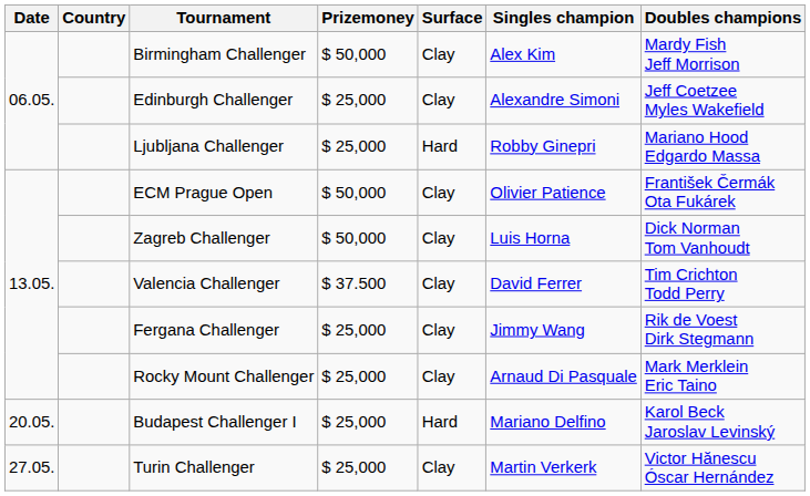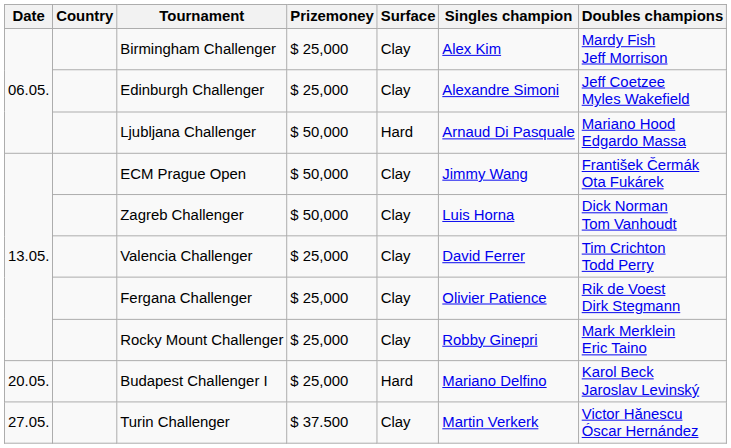Birmingham Challenger | Prizemoney: $ 50,000 -> $ 25,000
Ljubljana Challenger | Prizemoney: $ 25,000 -> $ 50,000
Ljubljana Challenger | Singles champion: Robby Ginepri -> Arnaud Di Pasquale
ECM Prague Open | Singles champion: Olivier Patience -> Jimmy Wang
Valencia Challenger | Prizemoney: $ 37.500 -> $ 25,000
Fergana Challenger | Singles champion: Jimmy Wang -> Olivier Patience
Rocky Mount Challenger | Singles champion: Arnaud Di Pasquale -> Robby Ginepri
Turin Challenger | Prizemoney: $ 25,000 -> $ 37.500
